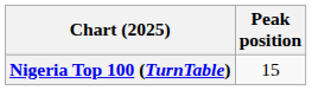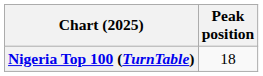Nigeria Top 100 (TurnTable) | Peak position: 15 -> 18
